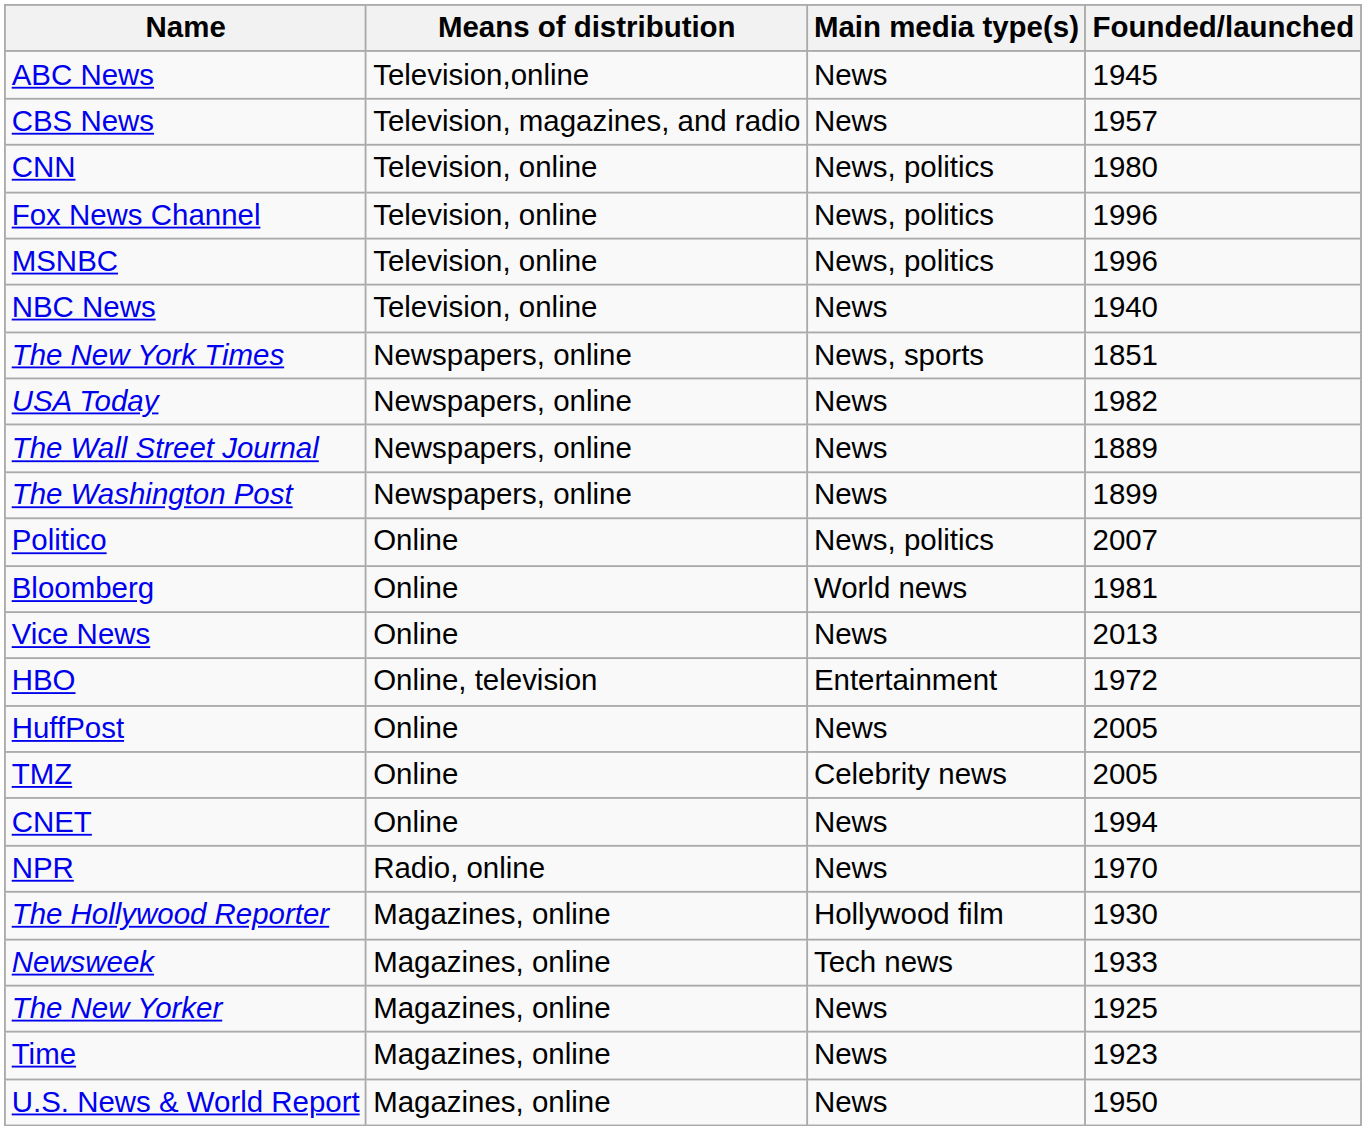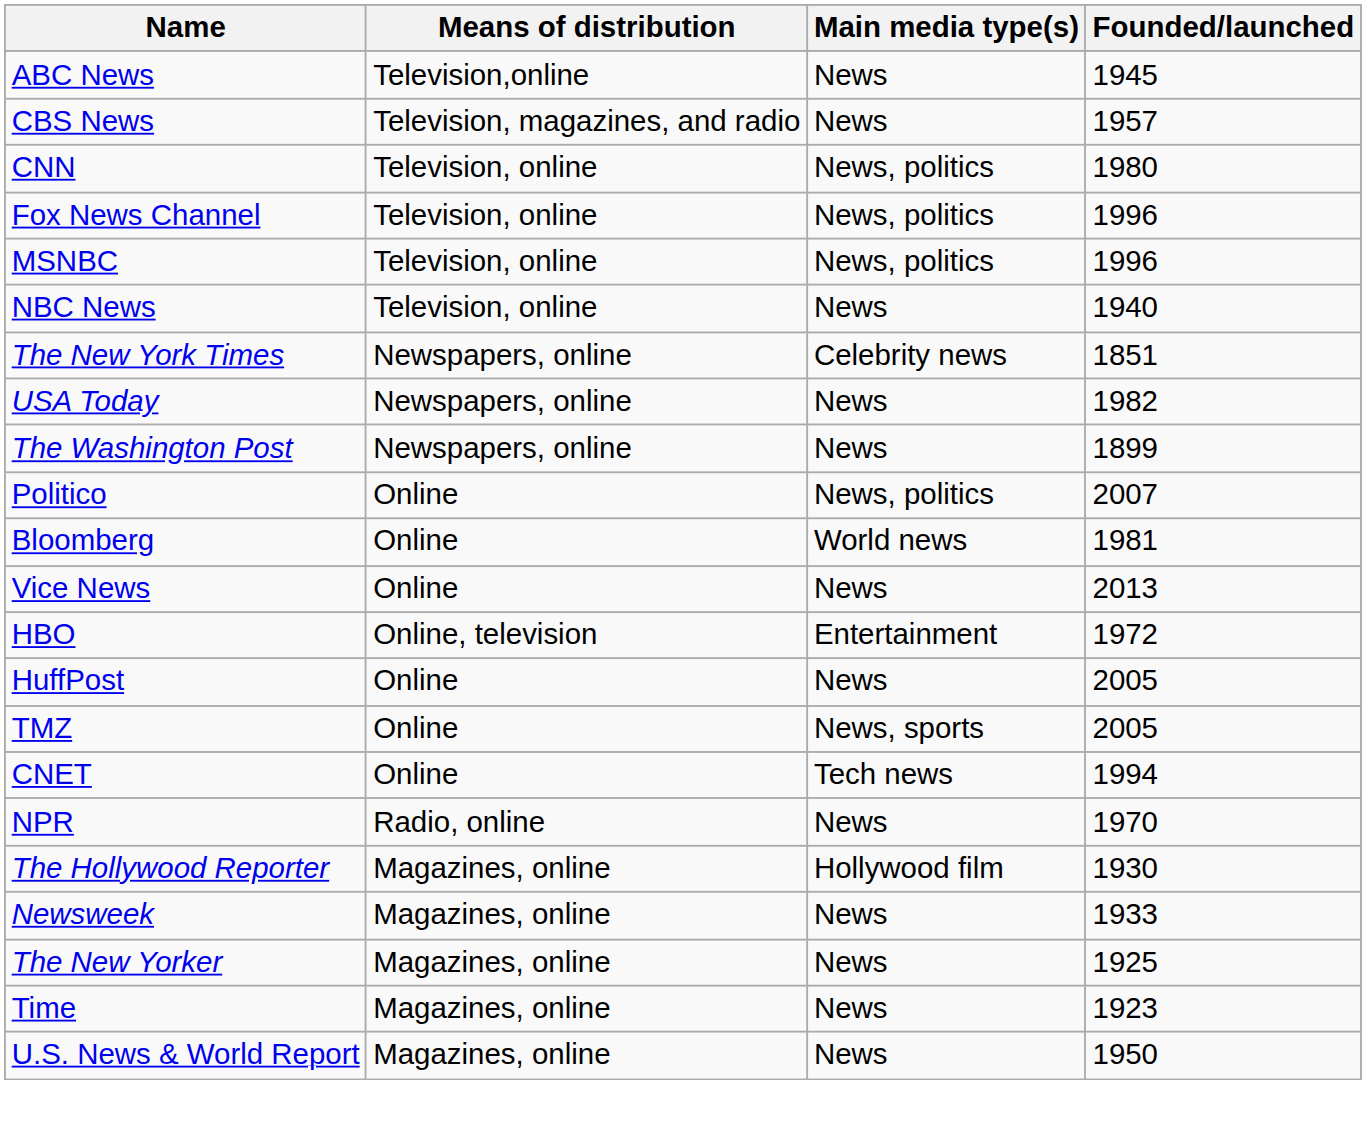The New York Times | Main media type(s): News, sports -> Celebrity news
- row: The Wall Street Journal | Newspapers, online | News | 1889
TMZ | Main media type(s): Celebrity news -> News, sports
CNET | Main media type(s): News -> Tech news
Newsweek | Main media type(s): Tech news -> News
